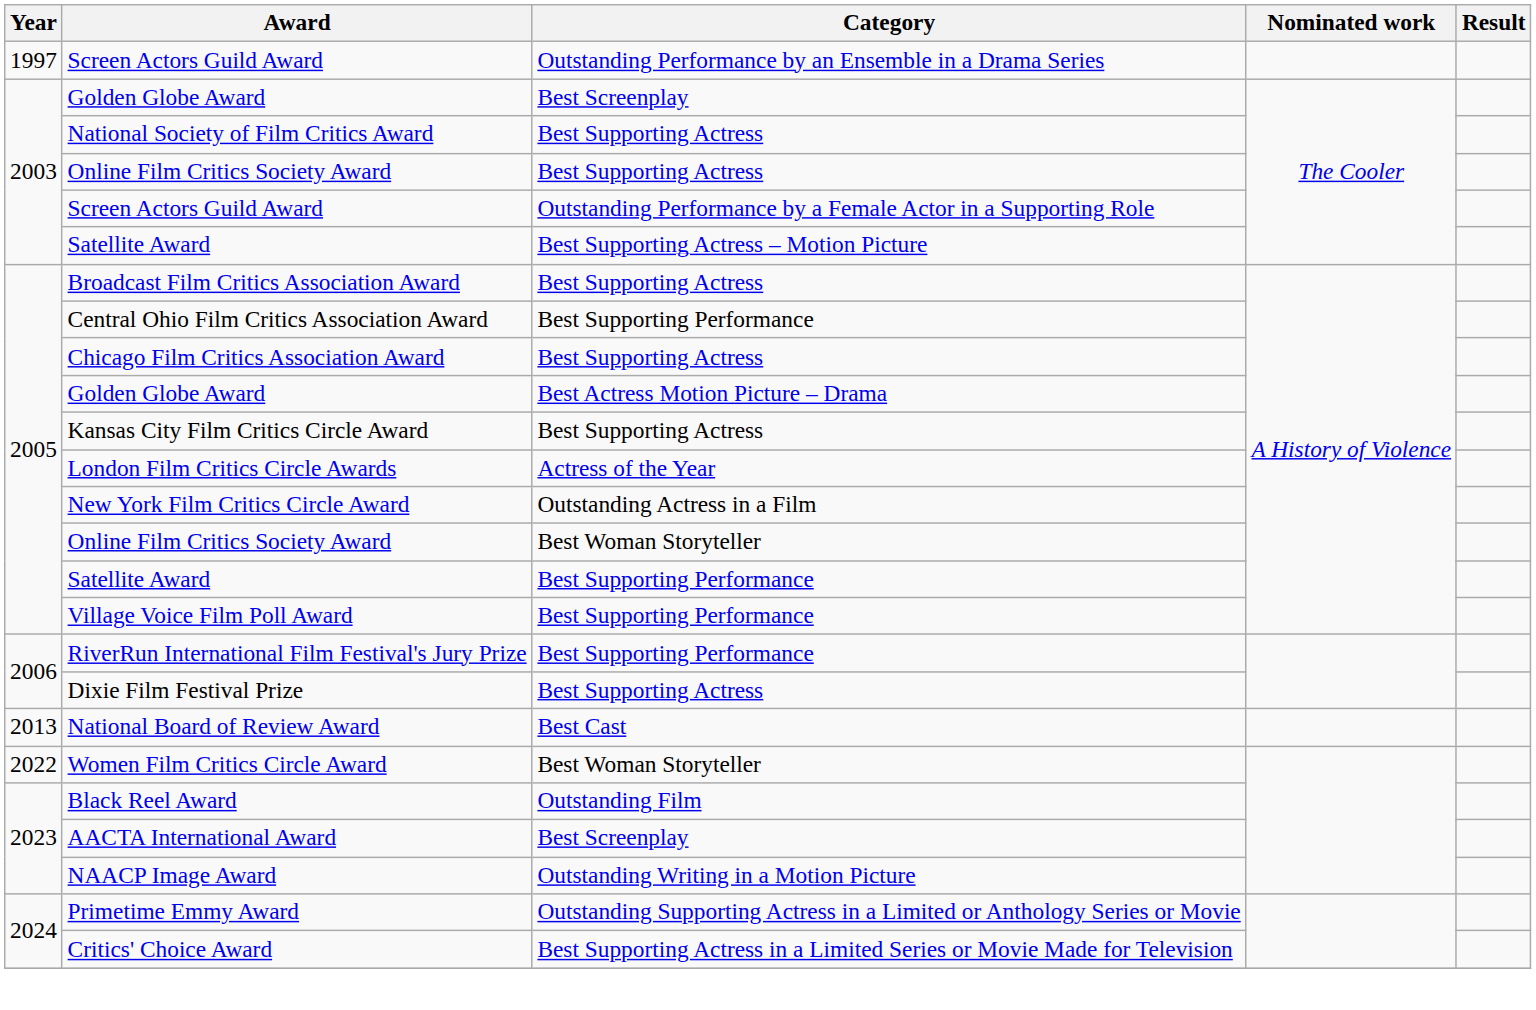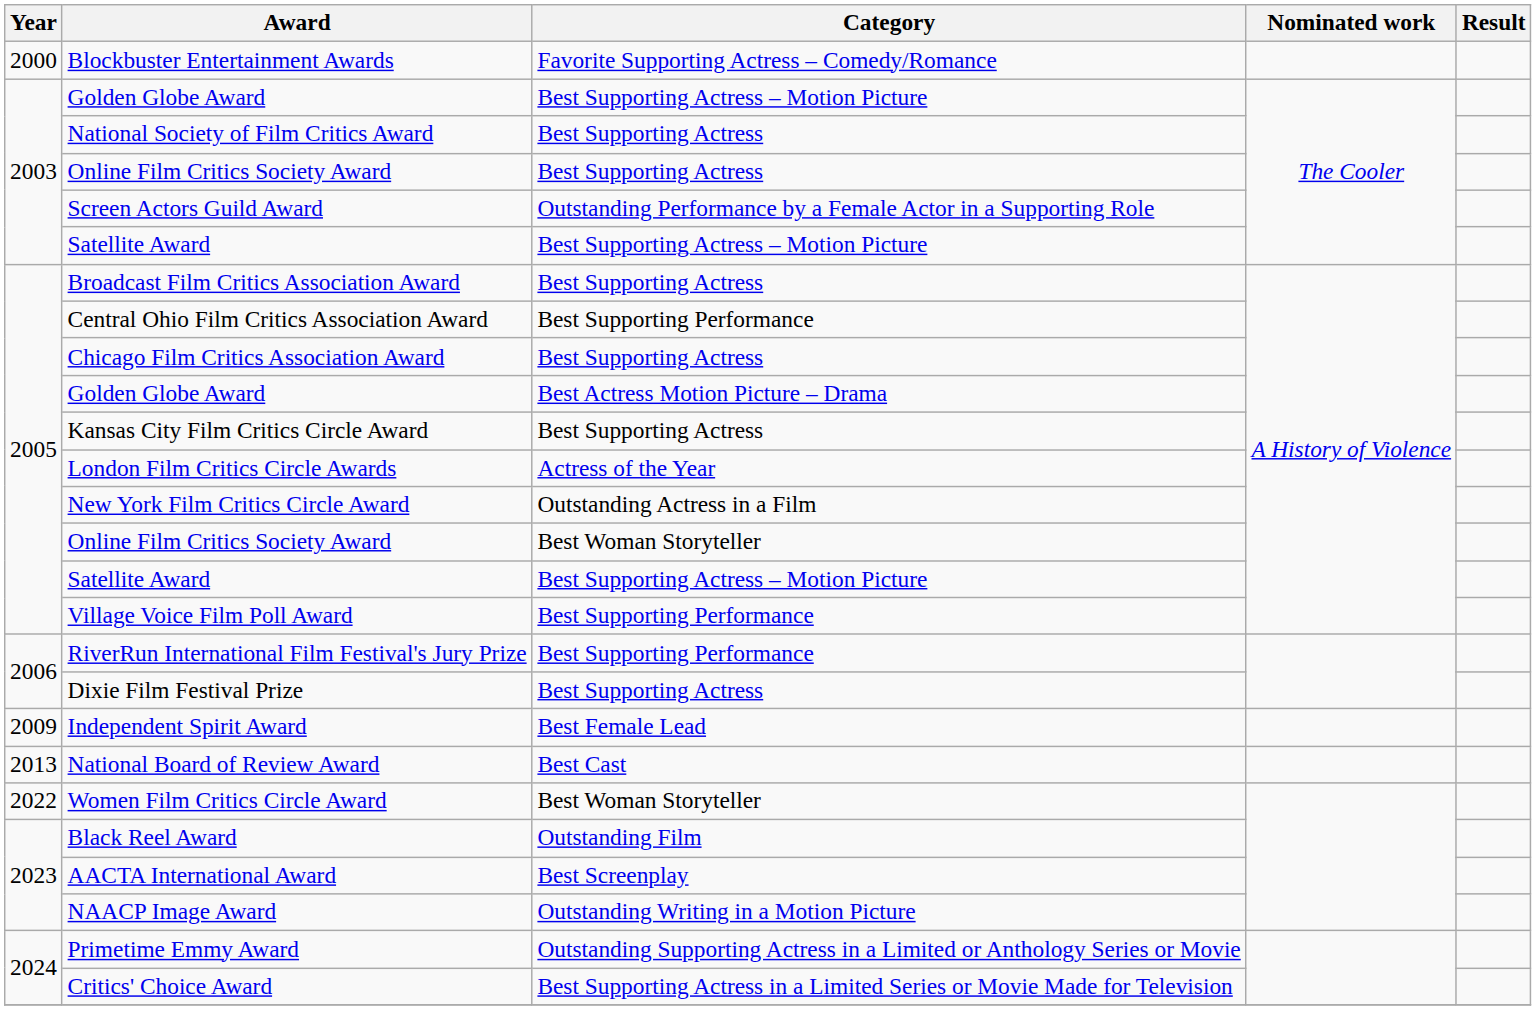- row: 1997 | Screen Actors Guild Award | Outstanding Performance by an Ensemble in a Drama Series
+ row: 2000 | Blockbuster Entertainment Awards | Favorite Supporting Actress – Comedy/Romance
2003 / Golden Globe Award | Category: Best Screenplay -> Best Supporting Actress – Motion Picture
2005 / Satellite Award | Category: Best Supporting Performance -> Best Supporting Actress – Motion Picture
+ row: 2009 | Independent Spirit Award | Best Female Lead
